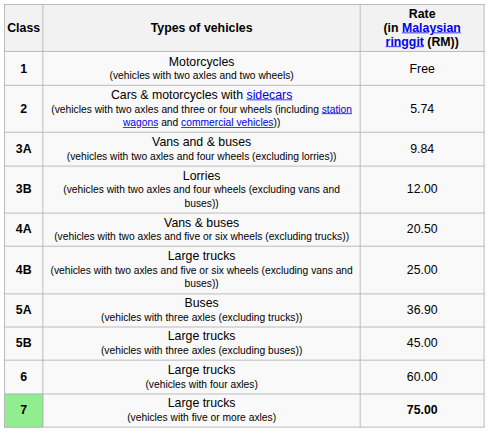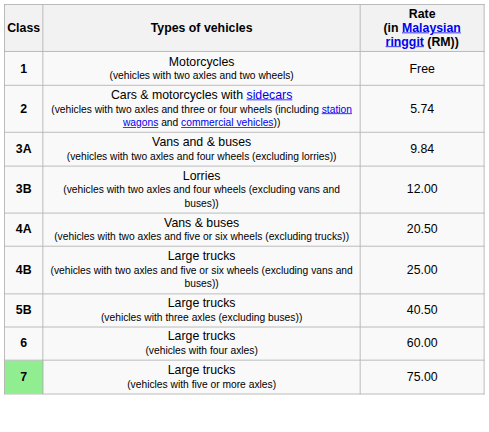- row: 5A | Buses (vehicles with three axles (excluding trucks)) | 36.90
Large trucks (vehicles with three axles (excluding buses)) | Rate (in Malaysian ringgit (RM)): 45.00 -> 40.50
Large trucks (vehicles with five or more axles) | Rate (in Malaysian ringgit (RM)): bold -> normal
